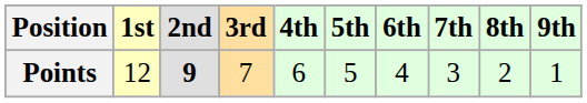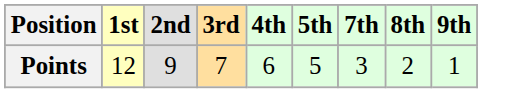- column: 6th | 4
Points | 2nd: bold -> normal
